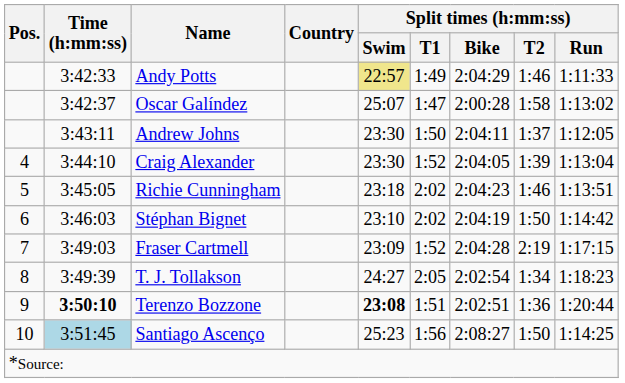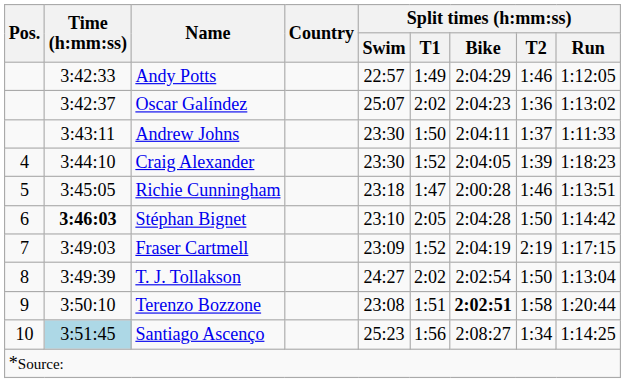Andy Potts | Split times (h:mm:ss) / Swim: khaki background -> no background
Andy Potts | Split times (h:mm:ss) / Run: 1:11:33 -> 1:12:05
Oscar Galíndez | Split times (h:mm:ss) / T1: 1:47 -> 2:02
Oscar Galíndez | Split times (h:mm:ss) / Bike: 2:00:28 -> 2:04:23
Oscar Galíndez | Split times (h:mm:ss) / T2: 1:58 -> 1:36
Andrew Johns | Split times (h:mm:ss) / Run: 1:12:05 -> 1:11:33
Craig Alexander | Split times (h:mm:ss) / Run: 1:13:04 -> 1:18:23
Richie Cunningham | Split times (h:mm:ss) / T1: 2:02 -> 1:47
Richie Cunningham | Split times (h:mm:ss) / Bike: 2:04:23 -> 2:00:28
Stéphan Bignet | Time (h:mm:ss): normal -> bold
Stéphan Bignet | Split times (h:mm:ss) / T1: 2:02 -> 2:05
Stéphan Bignet | Split times (h:mm:ss) / Bike: 2:04:19 -> 2:04:28
Fraser Cartmell | Split times (h:mm:ss) / Bike: 2:04:28 -> 2:04:19
T. J. Tollakson | Split times (h:mm:ss) / T1: 2:05 -> 2:02
T. J. Tollakson | Split times (h:mm:ss) / T2: 1:34 -> 1:50
T. J. Tollakson | Split times (h:mm:ss) / Run: 1:18:23 -> 1:13:04
Terenzo Bozzone | Time (h:mm:ss): bold -> normal
Terenzo Bozzone | Split times (h:mm:ss) / Swim: bold -> normal
Terenzo Bozzone | Split times (h:mm:ss) / Bike: normal -> bold
Terenzo Bozzone | Split times (h:mm:ss) / T2: 1:36 -> 1:58
Santiago Ascenço | Split times (h:mm:ss) / T2: 1:50 -> 1:34
